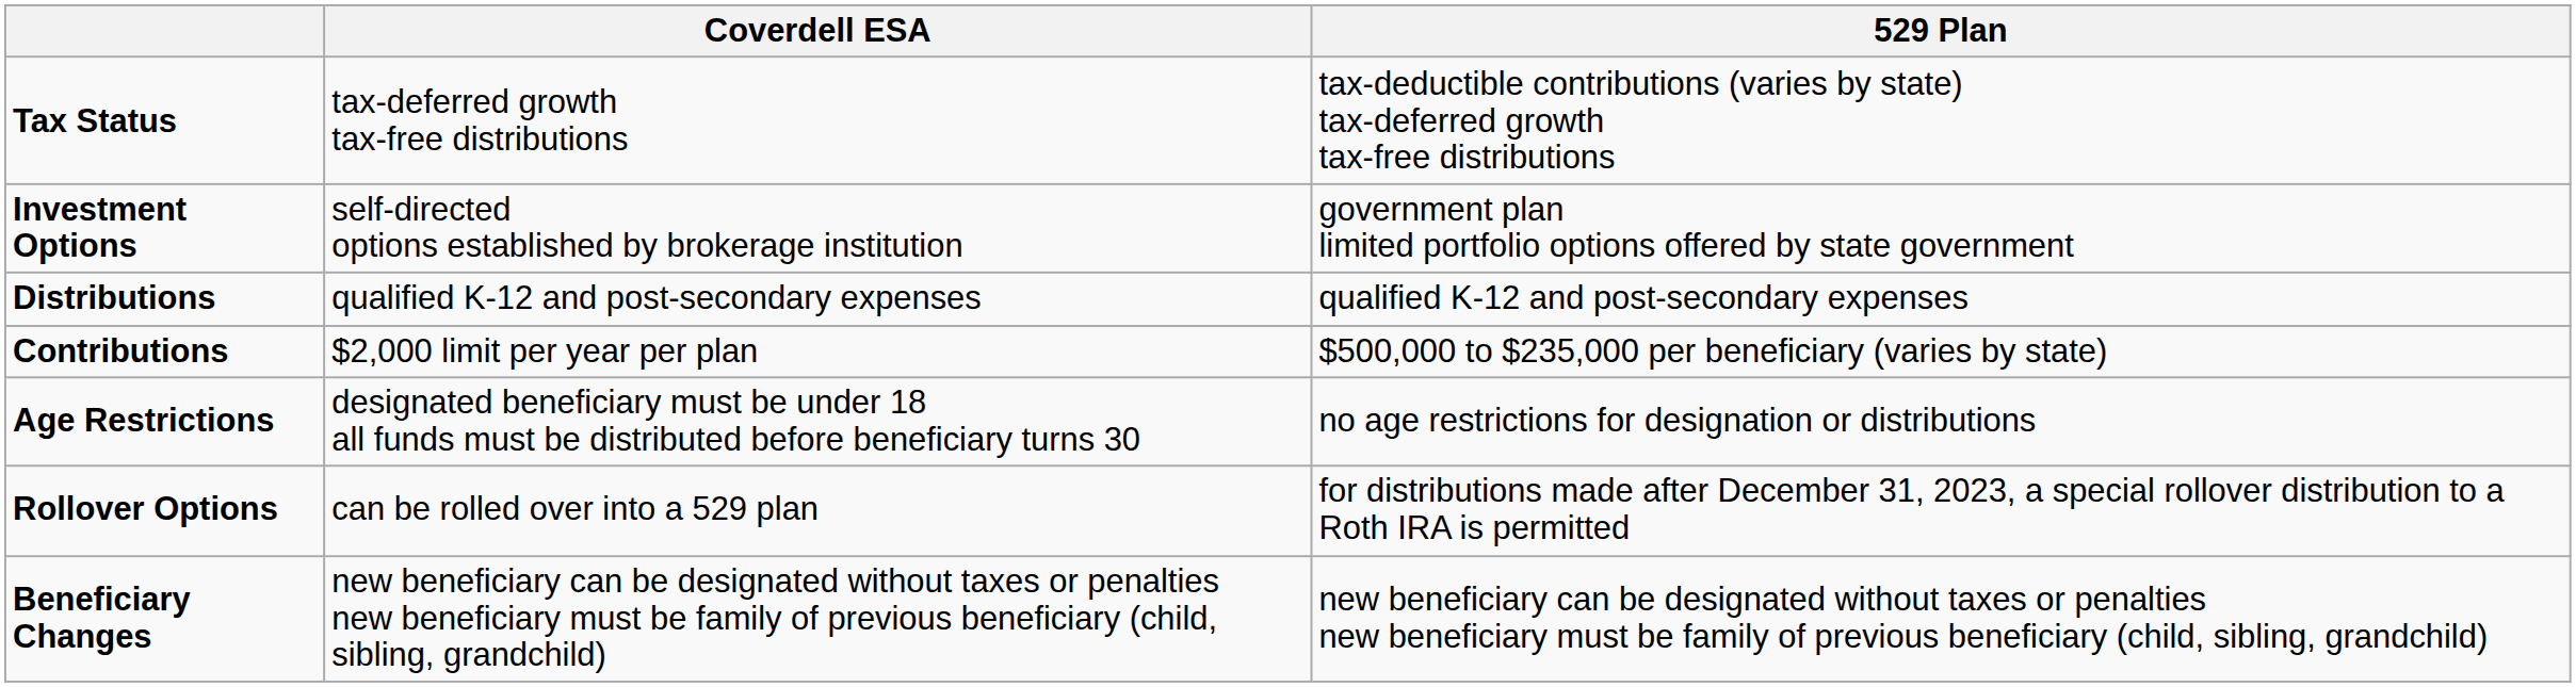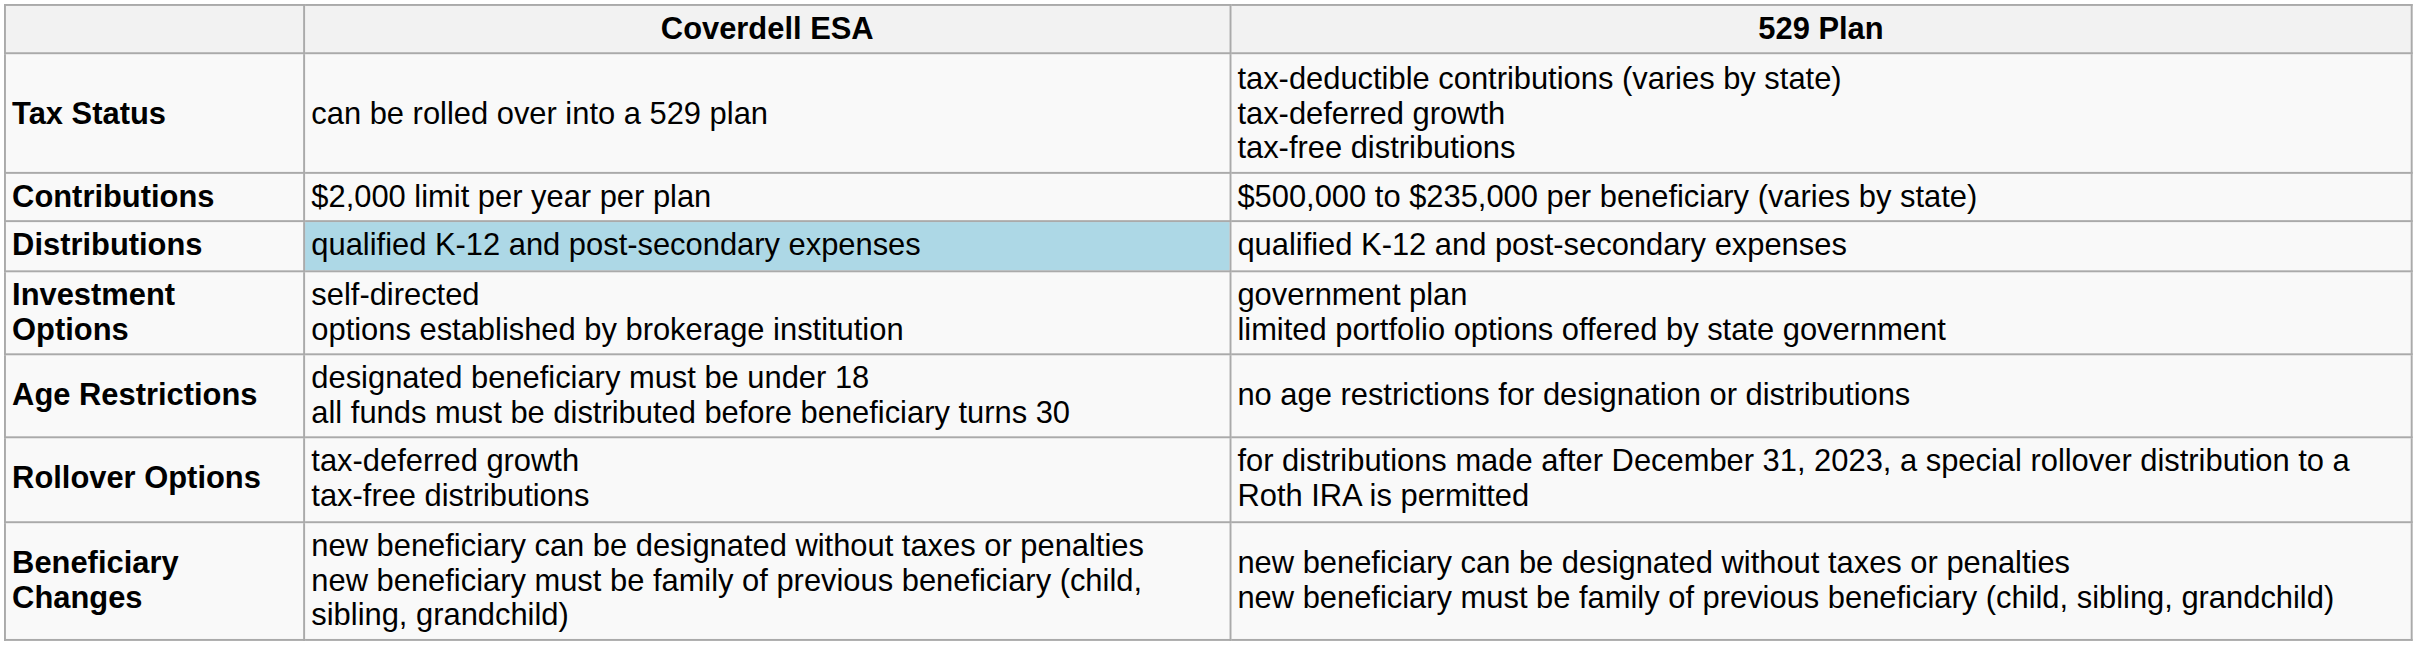Tax Status | Coverdell ESA: tax-deferred growth tax-free distributions -> can be rolled over into a 529 plan
rows swapped: Contributions <-> Investment Options
Distributions | Coverdell ESA: no background -> lightblue background
Rollover Options | Coverdell ESA: can be rolled over into a 529 plan -> tax-deferred growth tax-free distributions
